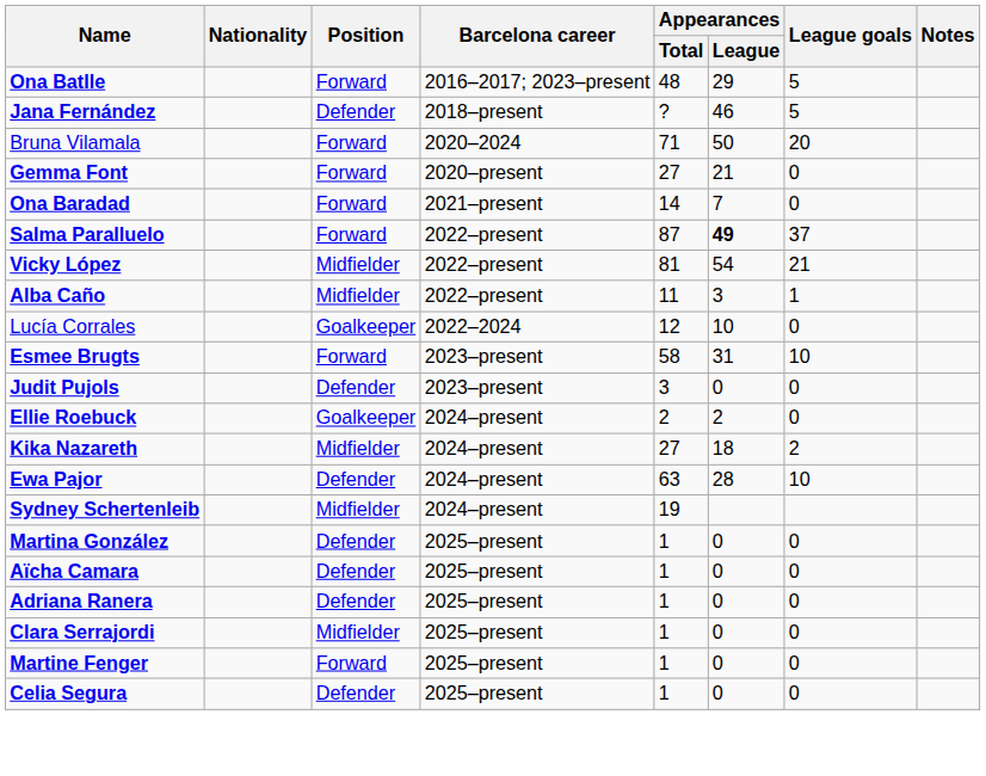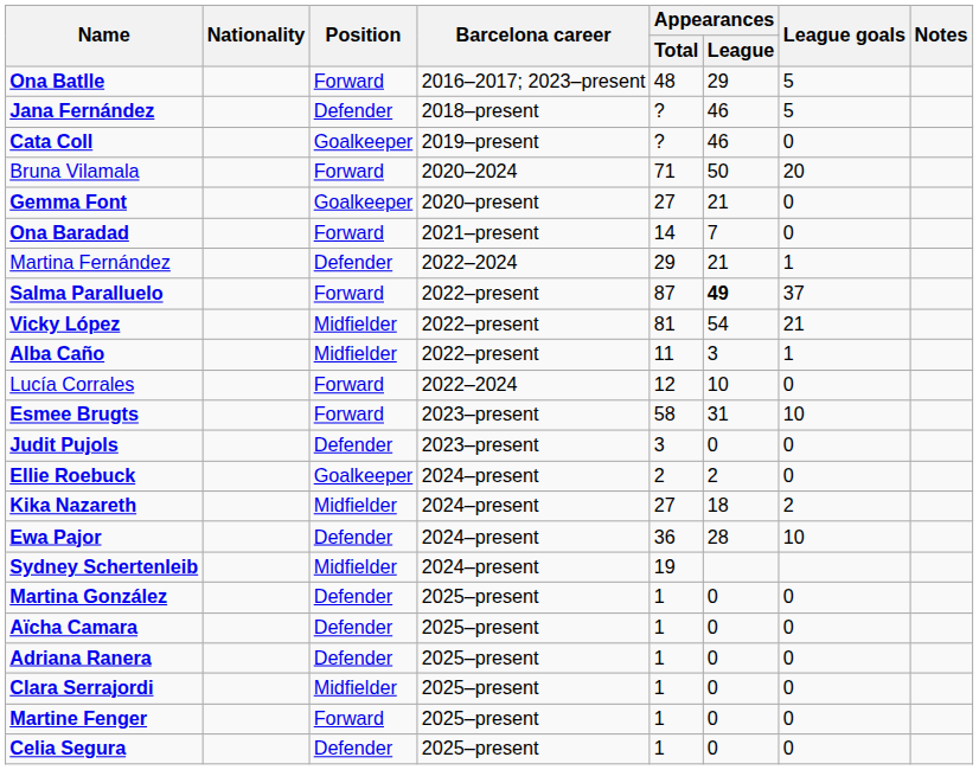+ row: Cata Coll | Goalkeeper | 2019–present | ? | 46 | 0
Gemma Font | Position: Forward -> Goalkeeper
+ row: Martina Fernández | Defender | 2022–2024 | 29 | 21 | 1
Lucía Corrales | Position: Goalkeeper -> Forward
Ewa Pajor | Appearances / Total: 63 -> 36
